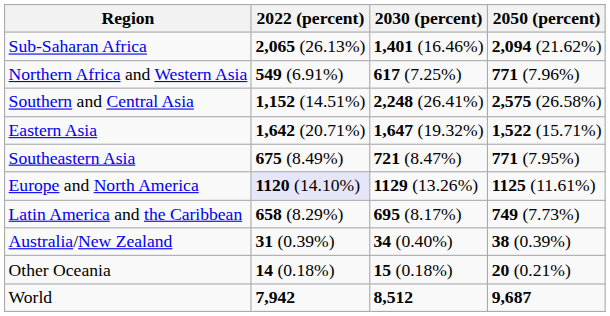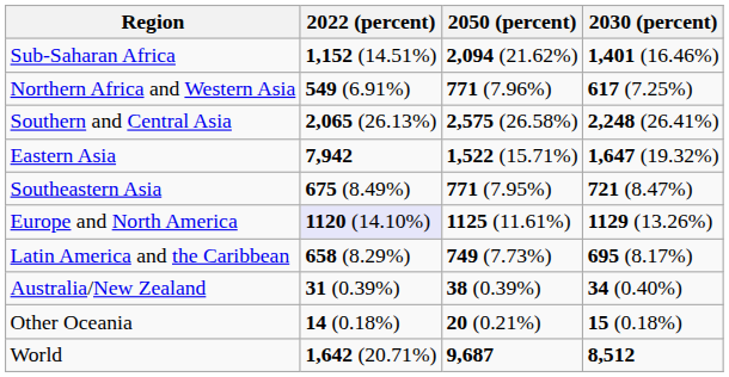columns swapped: 2030 (percent) <-> 2050 (percent)
Sub-Saharan Africa | 2022 (percent): 2,065 (26.13%) -> 1,152 (14.51%)
Southern and Central Asia | 2022 (percent): 1,152 (14.51%) -> 2,065 (26.13%)
Eastern Asia | 2022 (percent): 1,642 (20.71%) -> 7,942
World | 2022 (percent): 7,942 -> 1,642 (20.71%)
